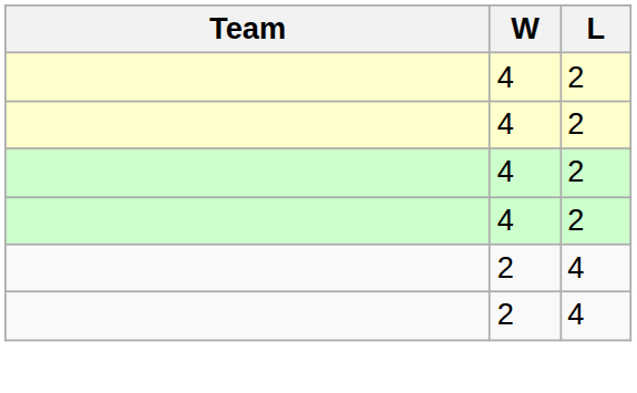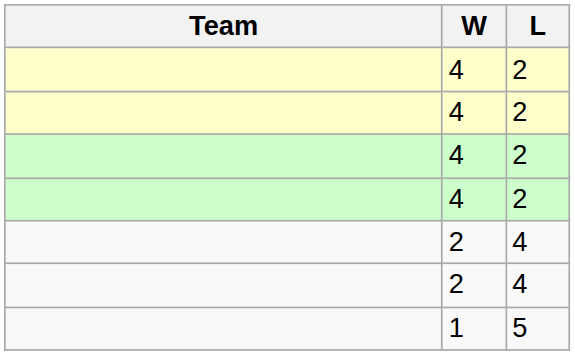+ row: 1 | 5
